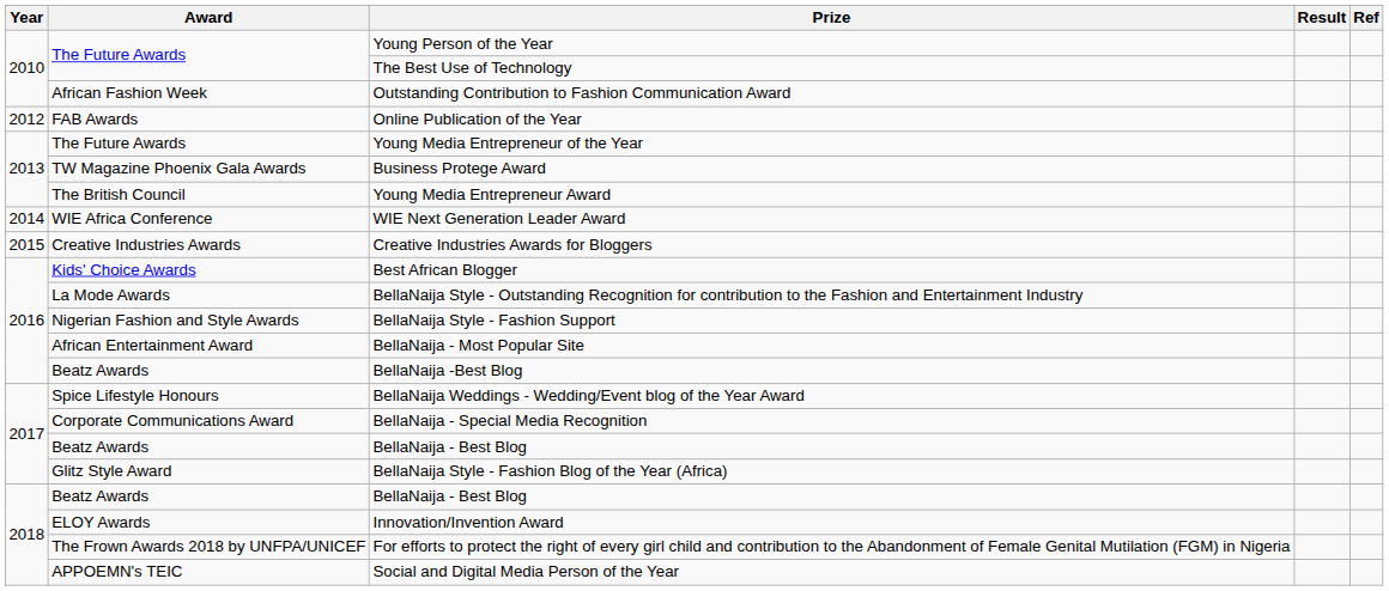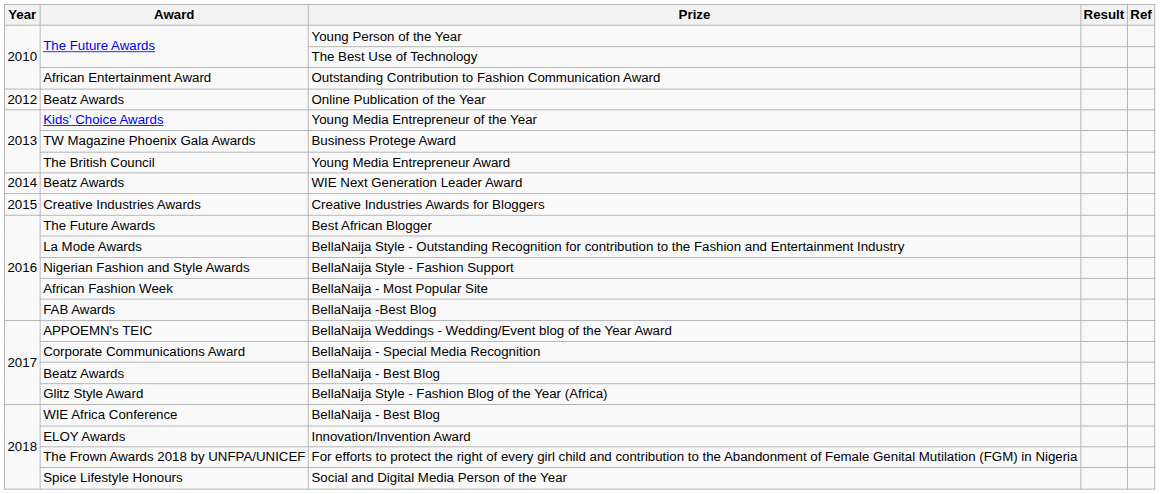Outstanding Contribution to Fashion Communication Award | Award: African Fashion Week -> African Entertainment Award
Online Publication of the Year | Award: FAB Awards -> Beatz Awards
Young Media Entrepreneur of the Year | Award: The Future Awards -> Kids' Choice Awards
WIE Next Generation Leader Award | Award: WIE Africa Conference -> Beatz Awards
Best African Blogger | Award: Kids' Choice Awards -> The Future Awards
BellaNaija - Most Popular Site | Award: African Entertainment Award -> African Fashion Week
BellaNaija -Best Blog | Award: Beatz Awards -> FAB Awards
BellaNaija Weddings - Wedding/Event blog of the Year Award | Award: Spice Lifestyle Honours -> APPOEMN's TEIC
2018 / BellaNaija - Best Blog | Award: Beatz Awards -> WIE Africa Conference
Social and Digital Media Person of the Year | Award: APPOEMN's TEIC -> Spice Lifestyle Honours
